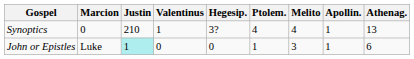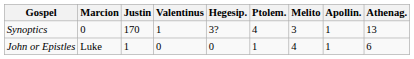Synoptics | Justin: 210 -> 170
Synoptics | Melito: 4 -> 3
John or Epistles | Justin: paleturquoise background -> no background
John or Epistles | Melito: 3 -> 4
